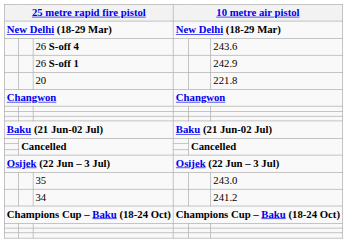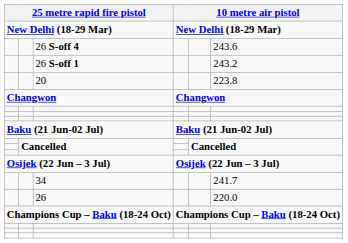26 S-off 1 | column 6: 242.9 -> 243.2
20 | column 6: 221.8 -> 223.8
- row: 35 | 243.0
34 | column 6: 241.2 -> 241.7
+ row: 26 | 220.0
